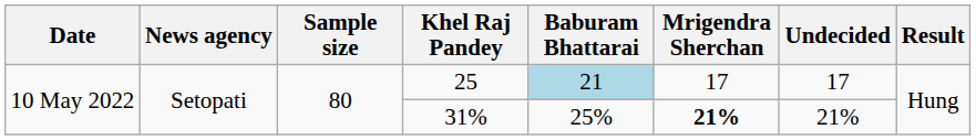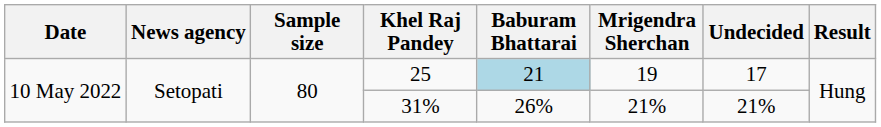25 | Mrigendra Sherchan: 17 -> 19
31% | Baburam Bhattarai: 25% -> 26%
31% | Mrigendra Sherchan: bold -> normal
